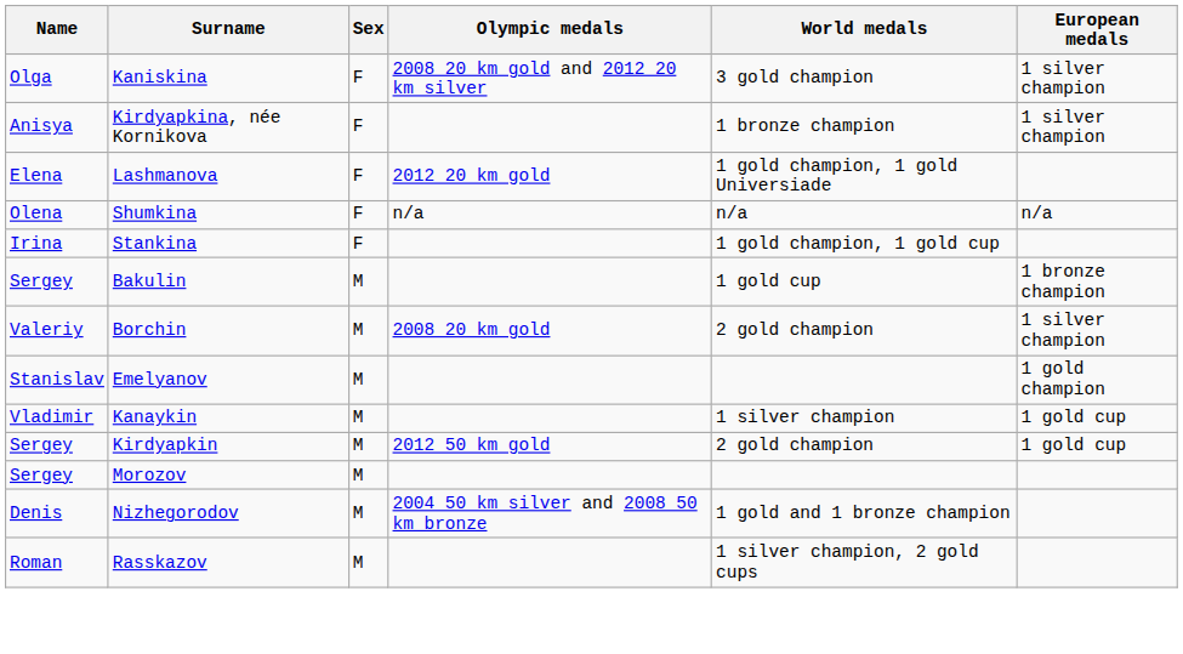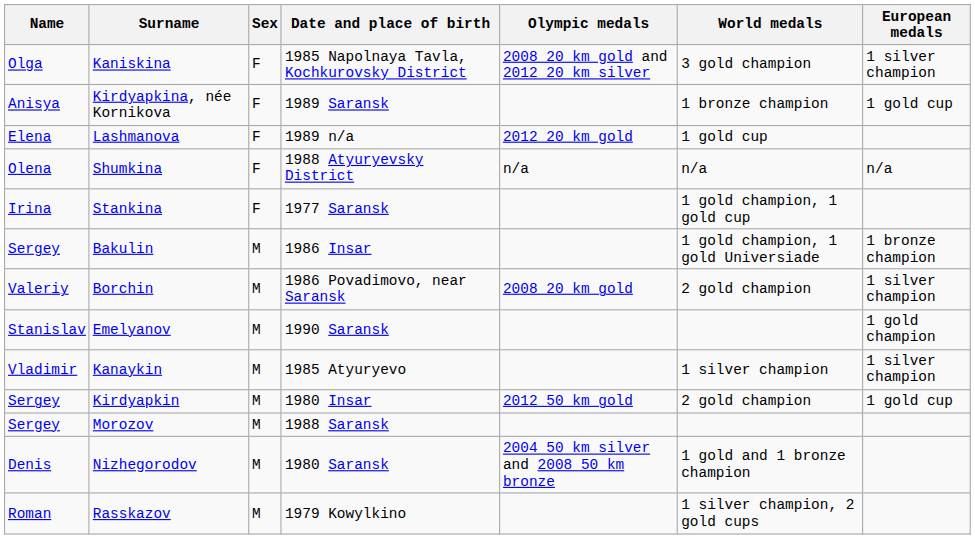+ column: Date and place of birth | 1985 Napolnaya Tavla, Kochkurovsky District | 1989 Saransk | 1989 n/a | 1988 Atyuryevsky District | 1977 Saransk | 1986 Insar | 1986 Povadimovo, near Saransk | 1990 Saransk | 1985 Atyuryevo | 1980 Insar | 1988 Saransk | 1980 Saransk | 1979 Kowylkino
Kirdyapkina, née Kornikova | European medals: 1 silver champion -> 1 gold cup
Lashmanova | World medals: 1 gold champion, 1 gold Universiade -> 1 gold cup
Bakulin | World medals: 1 gold cup -> 1 gold champion, 1 gold Universiade
Kanaykin | European medals: 1 gold cup -> 1 silver champion
